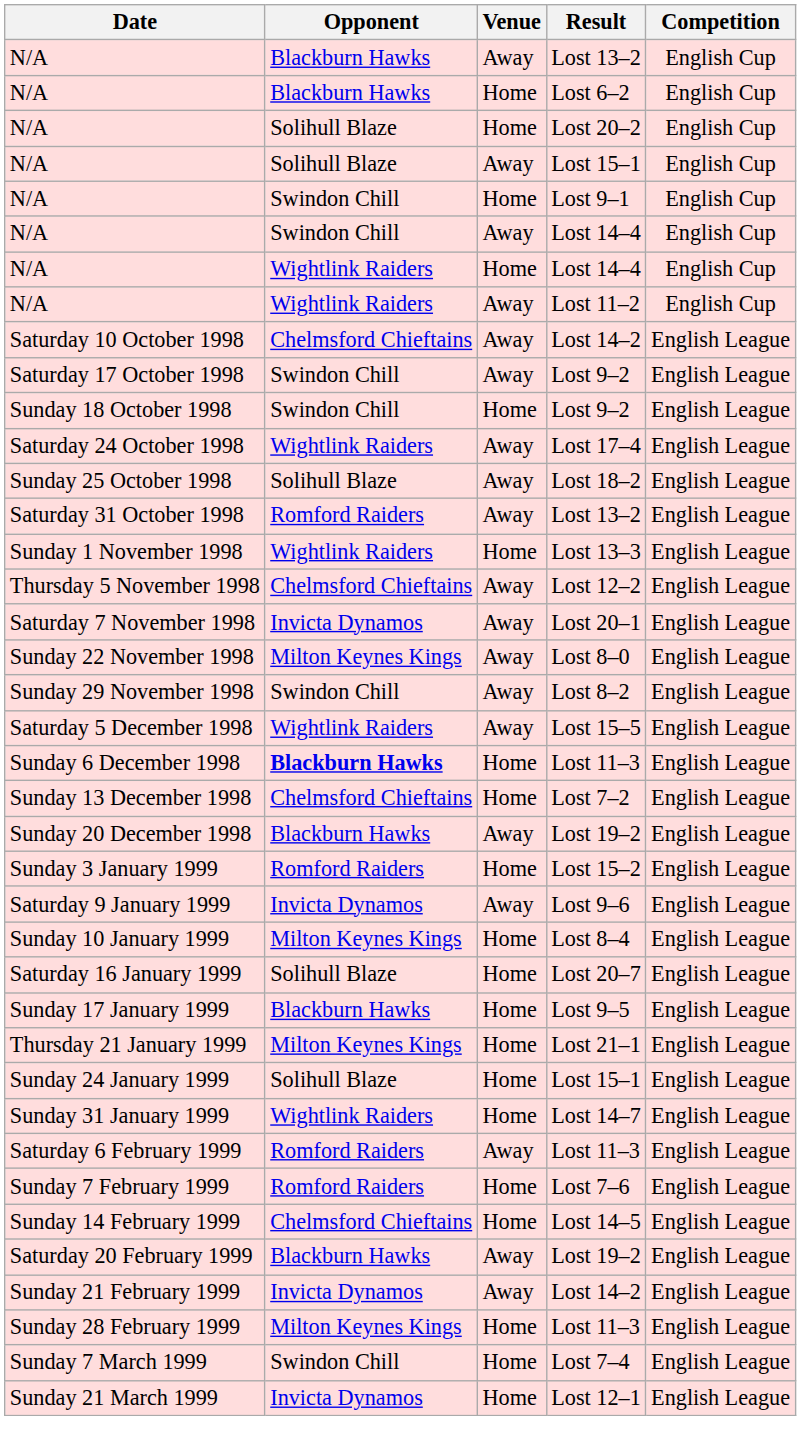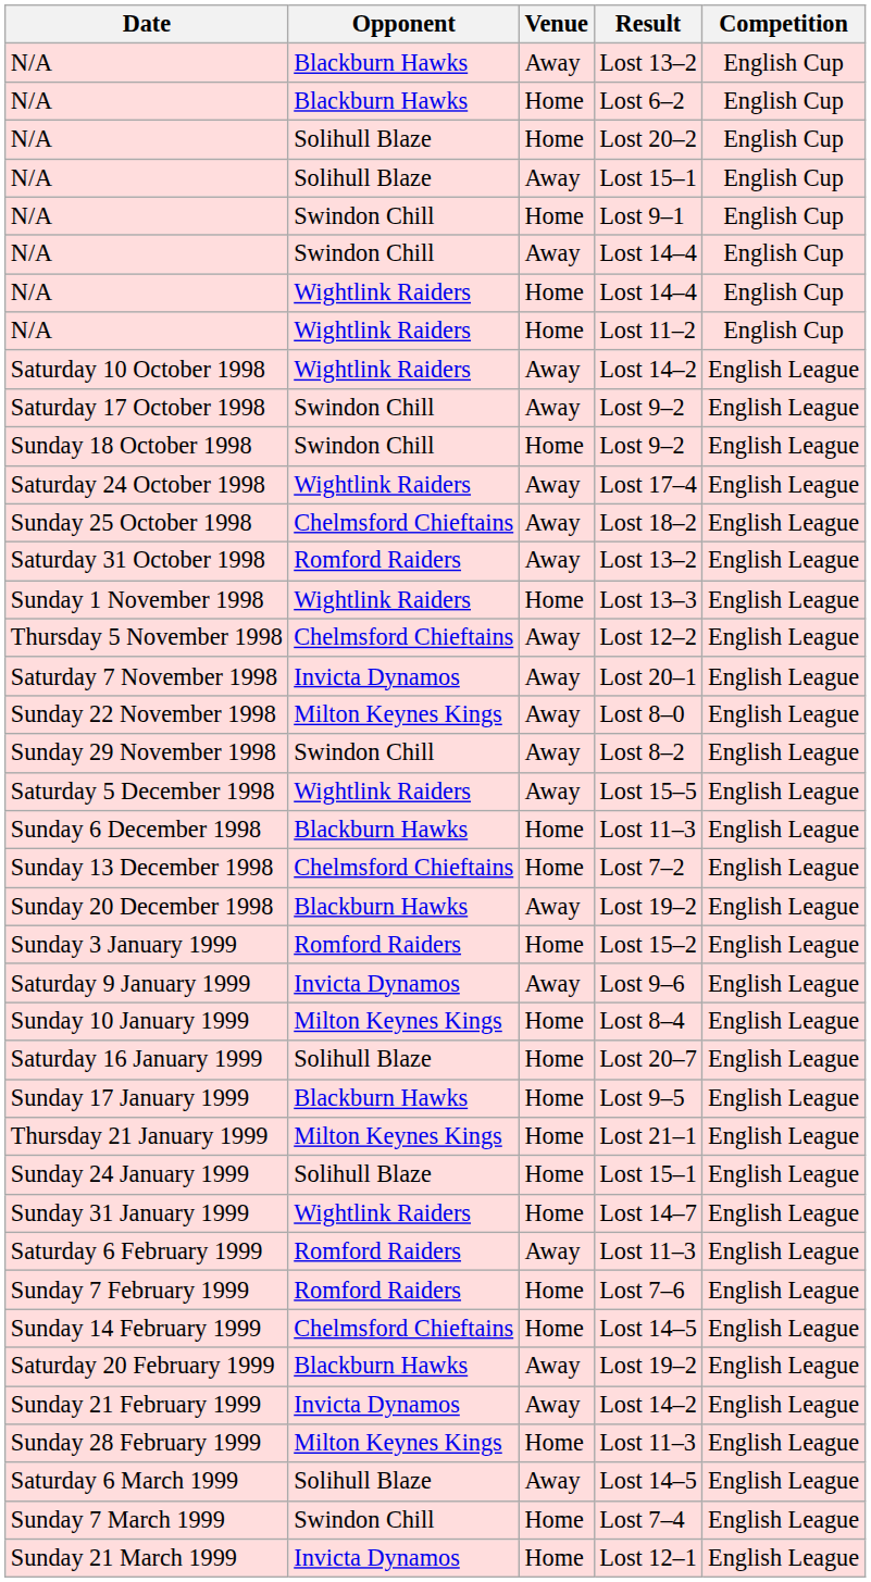N/A / Lost 11–2 | Venue: Away -> Home
Saturday 10 October 1998 | Opponent: Chelmsford Chieftains -> Wightlink Raiders
Sunday 25 October 1998 | Opponent: Solihull Blaze -> Chelmsford Chieftains
Sunday 6 December 1998 | Opponent: bold -> normal
+ row: Saturday 6 March 1999 | Solihull Blaze | Away | Lost 14–5 | English League
